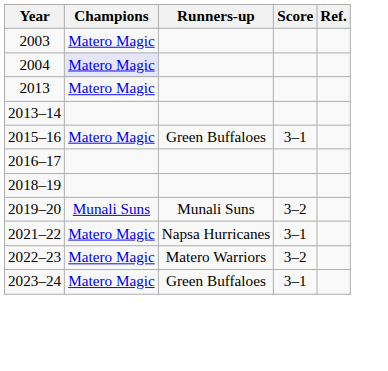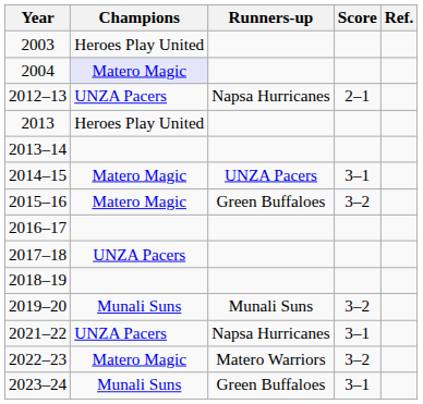2003 | Champions: Matero Magic -> Heroes Play United
+ row: 2012–13 | UNZA Pacers | Napsa Hurricanes | 2–1
2013 | Champions: Matero Magic -> Heroes Play United
+ row: 2014–15 | Matero Magic | UNZA Pacers | 3–1
2015–16 | Score: 3–1 -> 3–2
+ row: 2017–18 | UNZA Pacers
2021–22 | Champions: Matero Magic -> UNZA Pacers
2023–24 | Champions: Matero Magic -> Munali Suns
